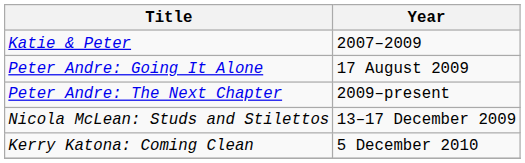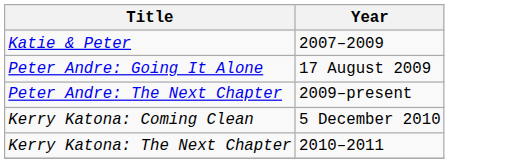- row: Nicola McLean: Studs and Stilettos | 13–17 December 2009
+ row: Kerry Katona: The Next Chapter | 2010–2011
